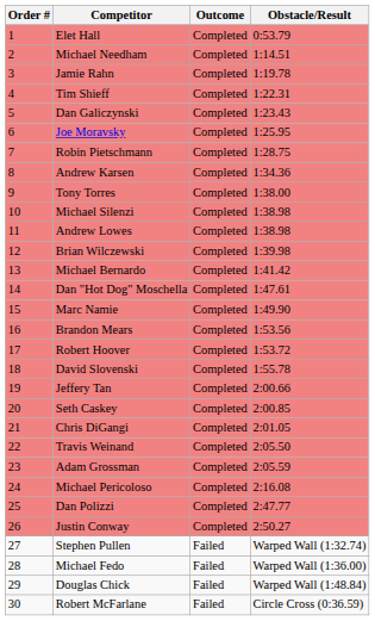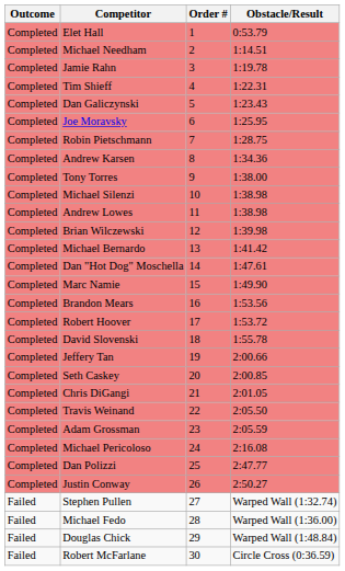columns swapped: Order # <-> Outcome
